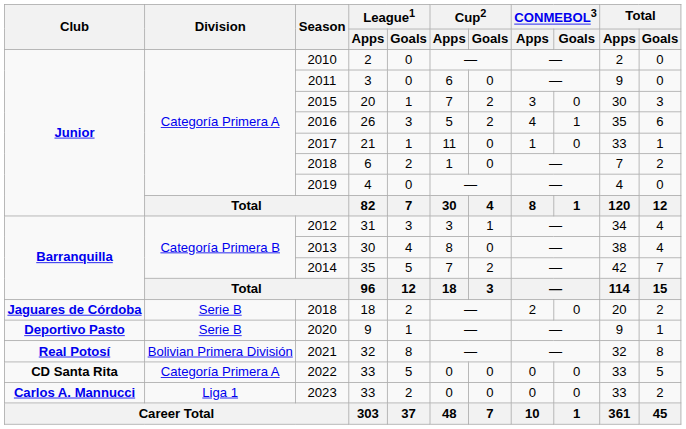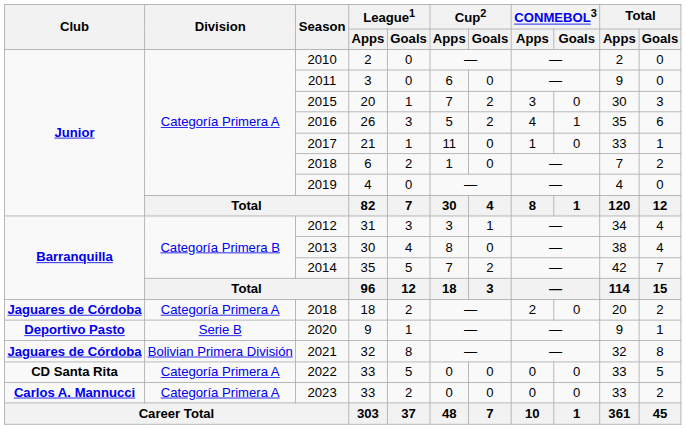2018 / 18 | Division: Serie B -> Categoría Primera A
2021 | Club: Real Potosí -> Jaguares de Córdoba
2023 | Division: Liga 1 -> Categoría Primera A
